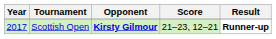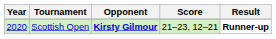Scottish Open | Year: 2017 -> 2020
